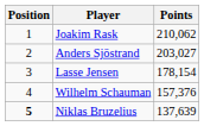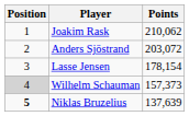Anders Sjöstrand | Points: 203,027 -> 203,072
Wilhelm Schauman | Position: no background -> lightgrey background
Wilhelm Schauman | Points: 157,376 -> 157,373
